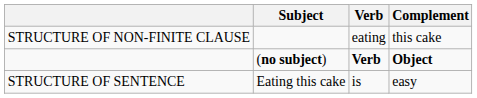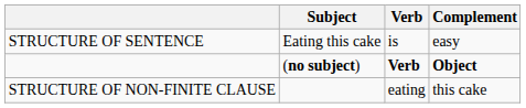rows swapped: STRUCTURE OF SENTENCE <-> STRUCTURE OF NON-FINITE CLAUSE
